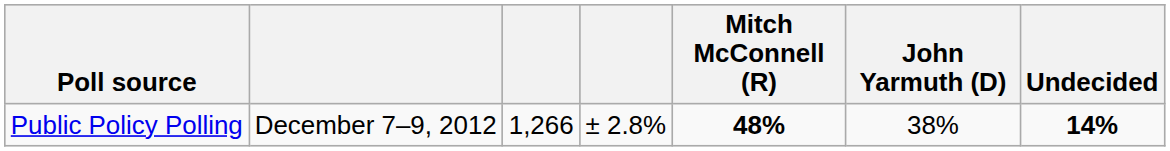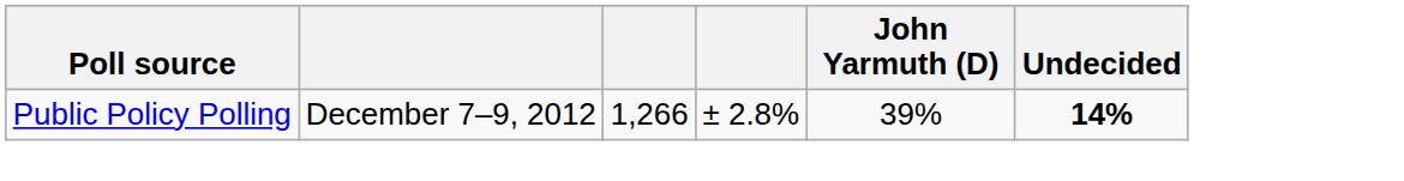- column: Mitch McConnell (R) | 48%
Public Policy Polling | John Yarmuth (D): 38% -> 39%
